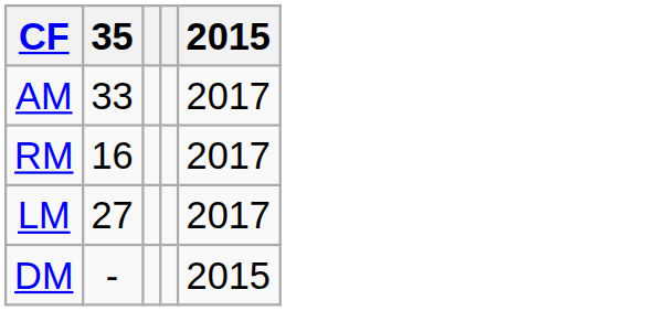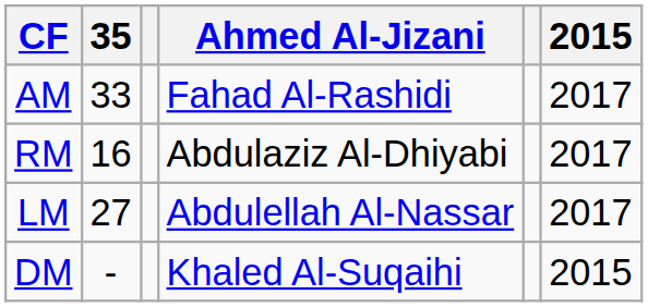+ column: Ahmed Al-Jizani | Fahad Al-Rashidi | Abdulaziz Al-Dhiyabi | Abdulellah Al-Nassar | Khaled Al-Suqaihi
